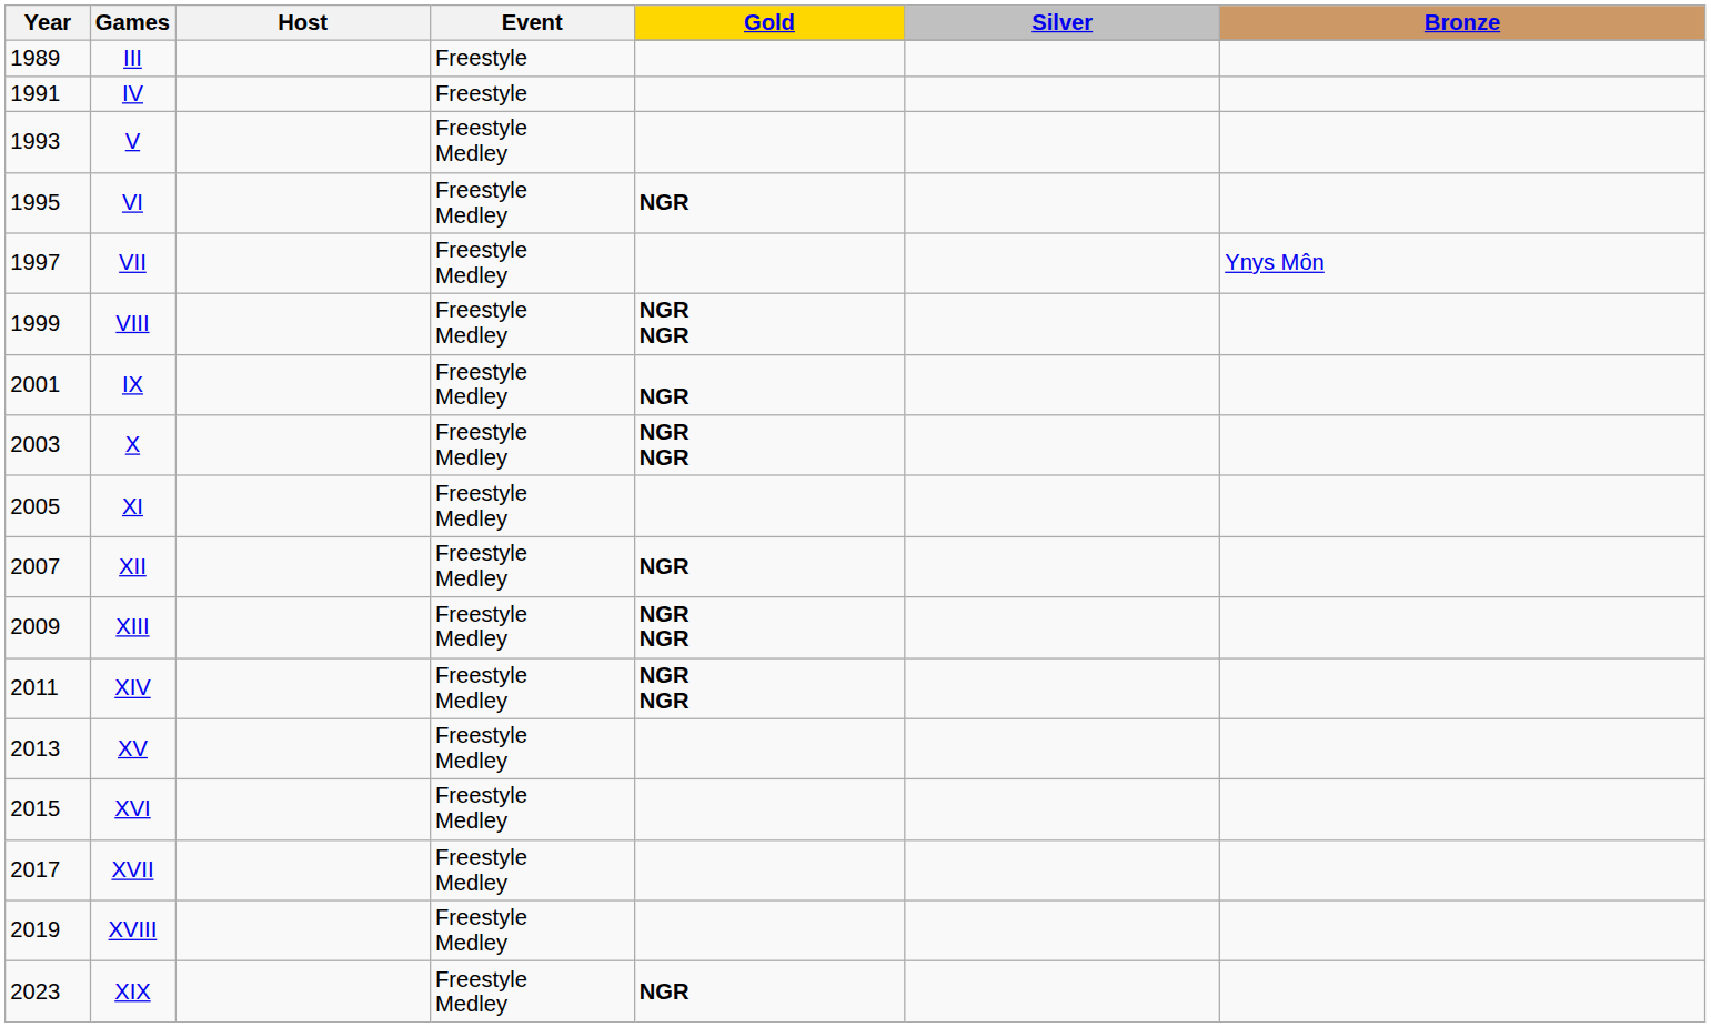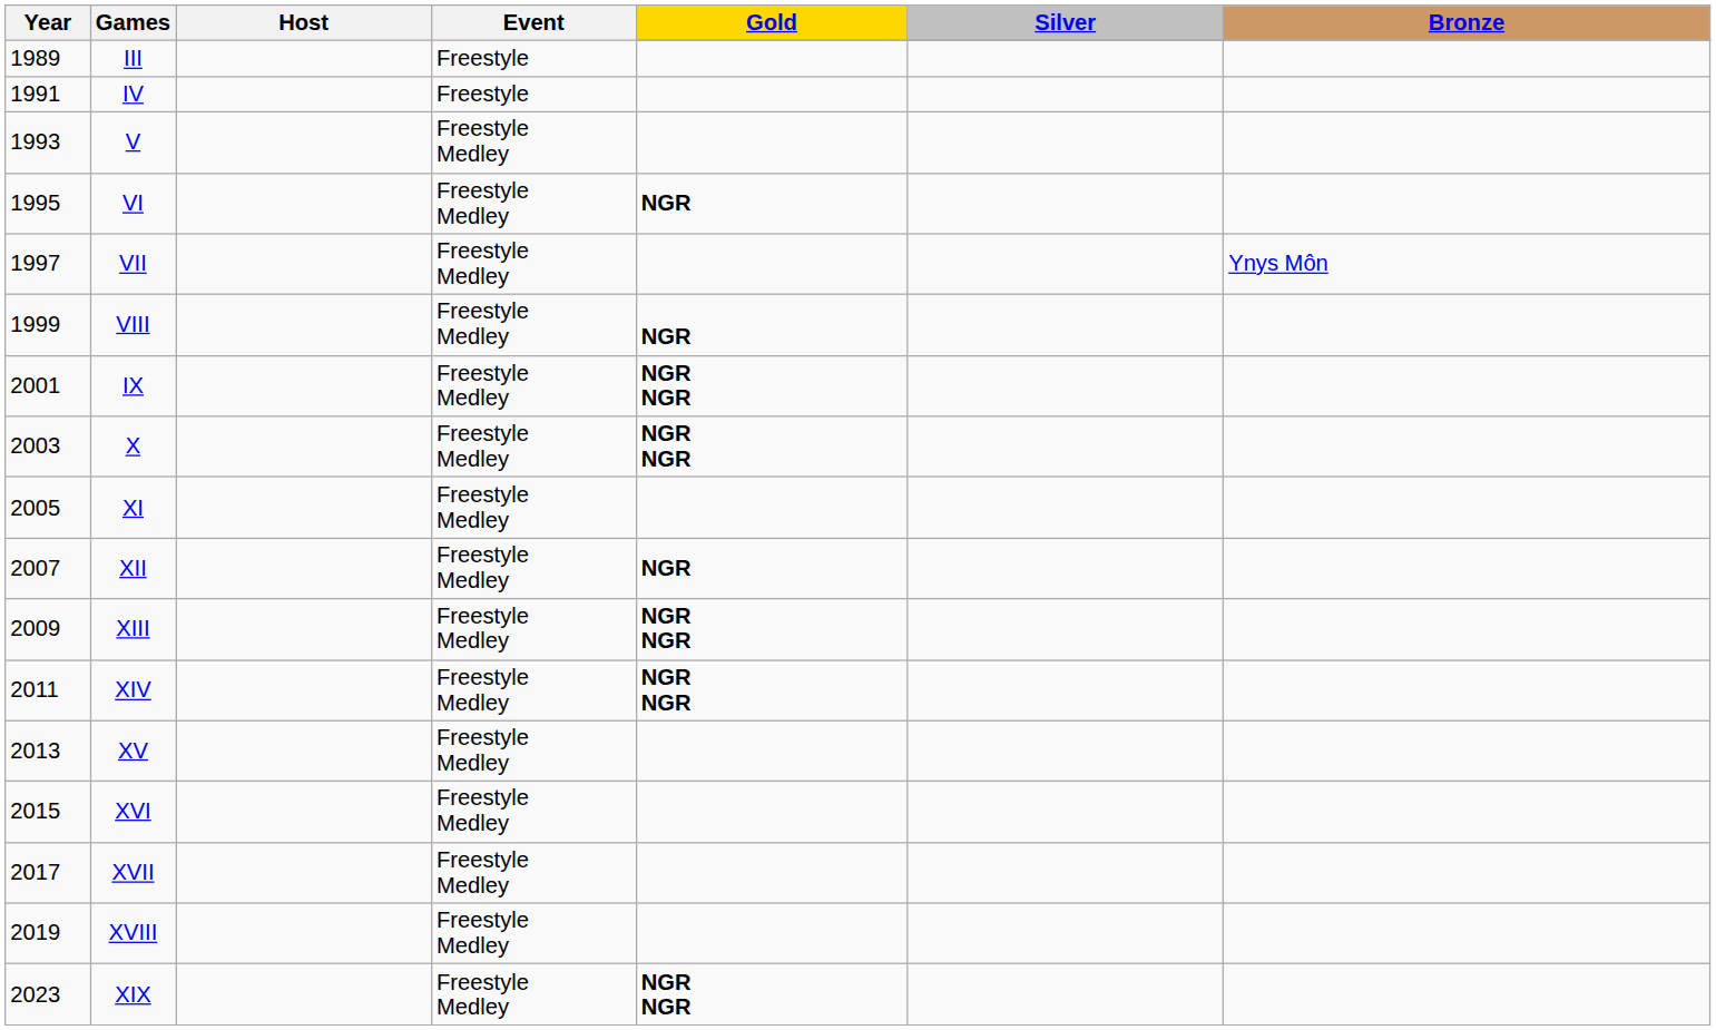VIII | Gold: NGR NGR -> NGR
IX | Gold: NGR -> NGR NGR
XIX | Gold: NGR -> NGR NGR
